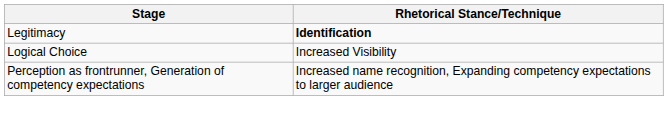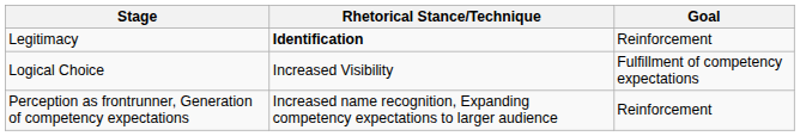+ column: Goal | Reinforcement | Fulfillment of competency expectations | Reinforcement
